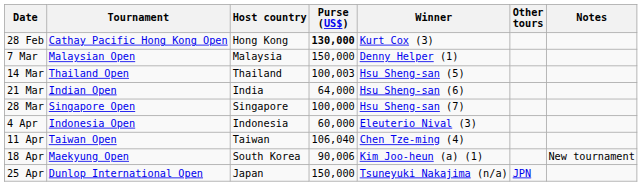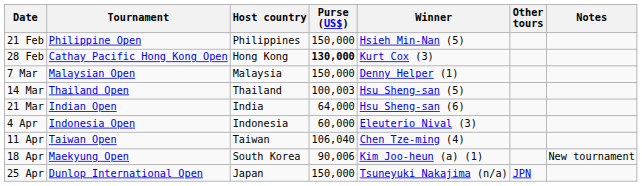+ row: 21 Feb | Philippine Open | Philippines | 150,000 | Hsieh Min-Nan (5)
- row: 28 Mar | Singapore Open | Singapore | 100,000 | Hsu Sheng-san (7)
